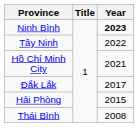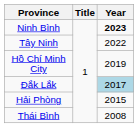Hồ Chí Minh City | Year: 2021 -> 2019
Đắk Lắk | Year: no background -> lightblue background
